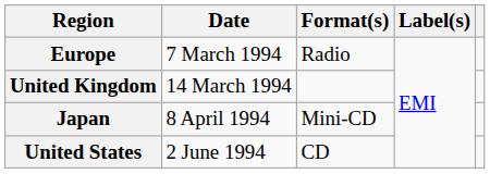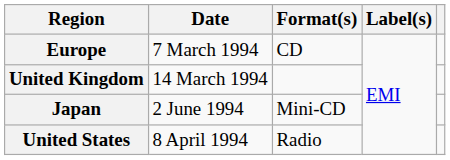Europe | Format(s): Radio -> CD
Japan | Date: 8 April 1994 -> 2 June 1994
United States | Date: 2 June 1994 -> 8 April 1994
United States | Format(s): CD -> Radio
